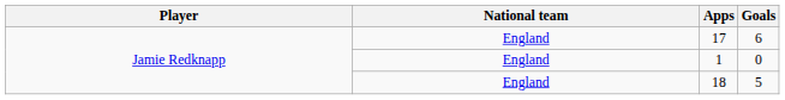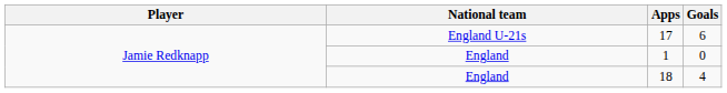17 | National team: England -> England U-21s
18 | Goals: 5 -> 4
